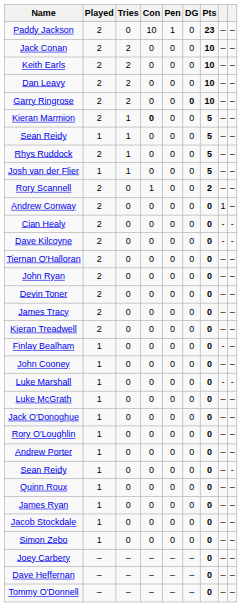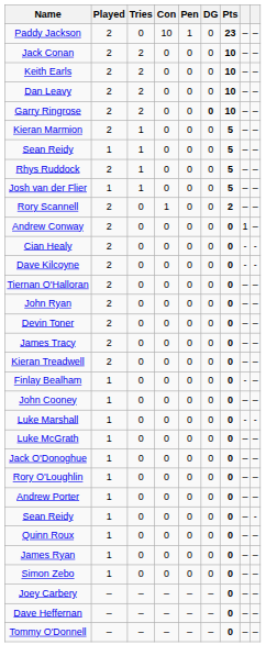Kieran Marmion | Con: bold -> normal
- row: Jacob Stockdale | 1 | 0 | 0 | 0 | 0 | 0 | – | –
